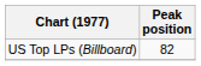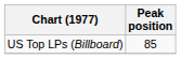US Top LPs (Billboard) | Peak position: 82 -> 85
